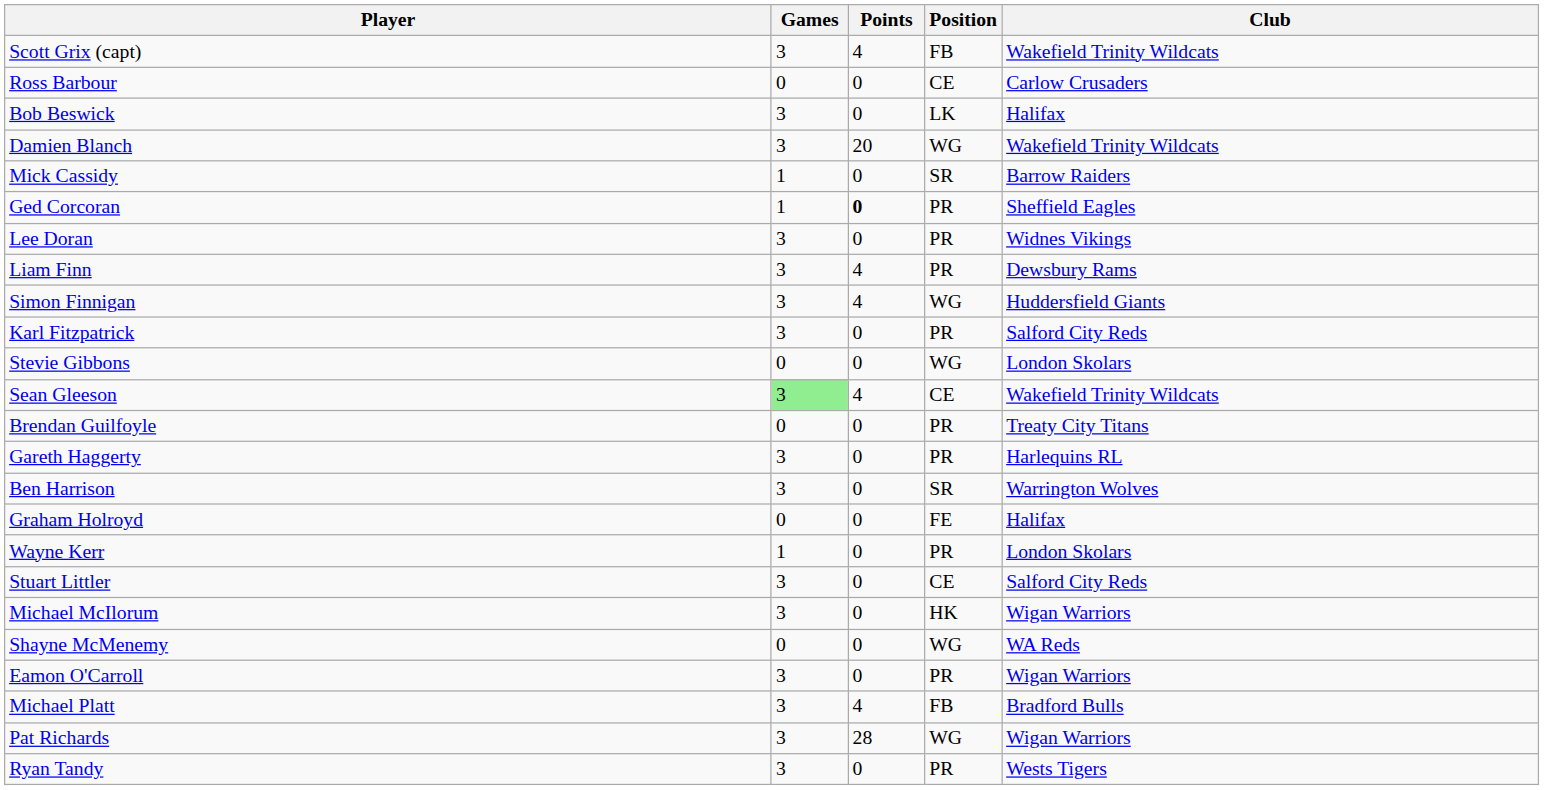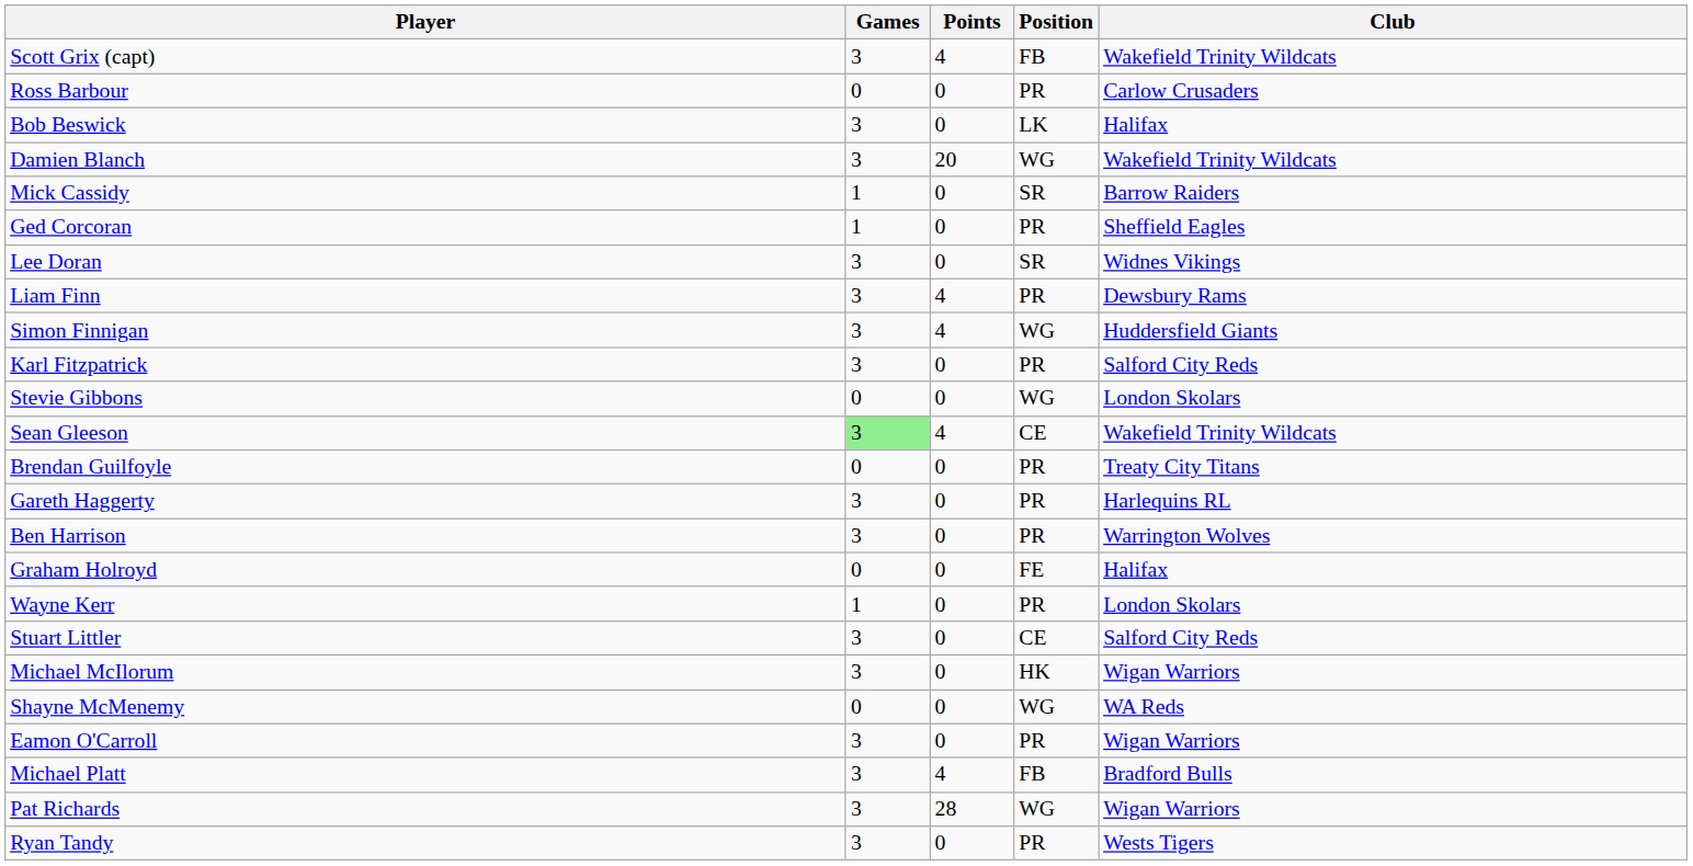Ross Barbour | Position: CE -> PR
Ged Corcoran | Points: bold -> normal
Lee Doran | Position: PR -> SR
Ben Harrison | Position: SR -> PR
